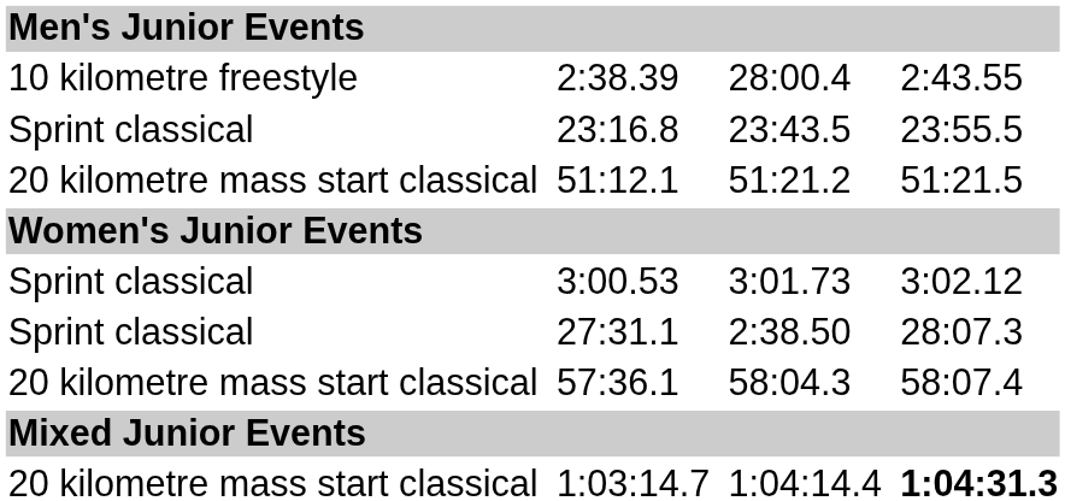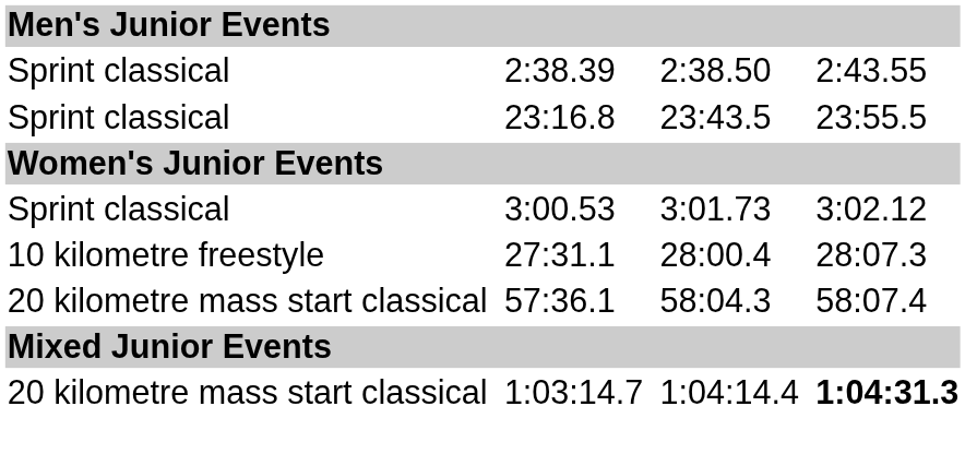2:38.39 | column 1: 10 kilometre freestyle -> Sprint classical
2:38.39 | column 5: 28:00.4 -> 2:38.50
- row: 20 kilometre mass start classical | 51:12.1 | 51:21.2 | 51:21.5
27:31.1 | column 1: Sprint classical -> 10 kilometre freestyle
27:31.1 | column 5: 2:38.50 -> 28:00.4
